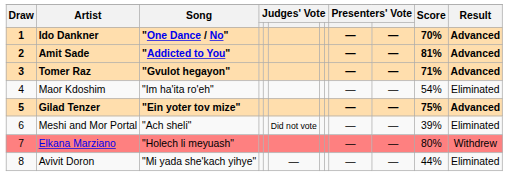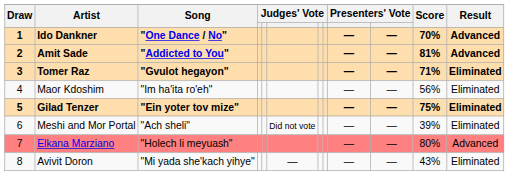Tomer Raz | Result: Advanced -> Eliminated
Maor Kdoshim | Score: 54% -> 56%
Gilad Tenzer | Result: Advanced -> Eliminated
Elkana Marziano | Result: Withdrew -> Advanced
Avivit Doron | Score: 44% -> 43%
